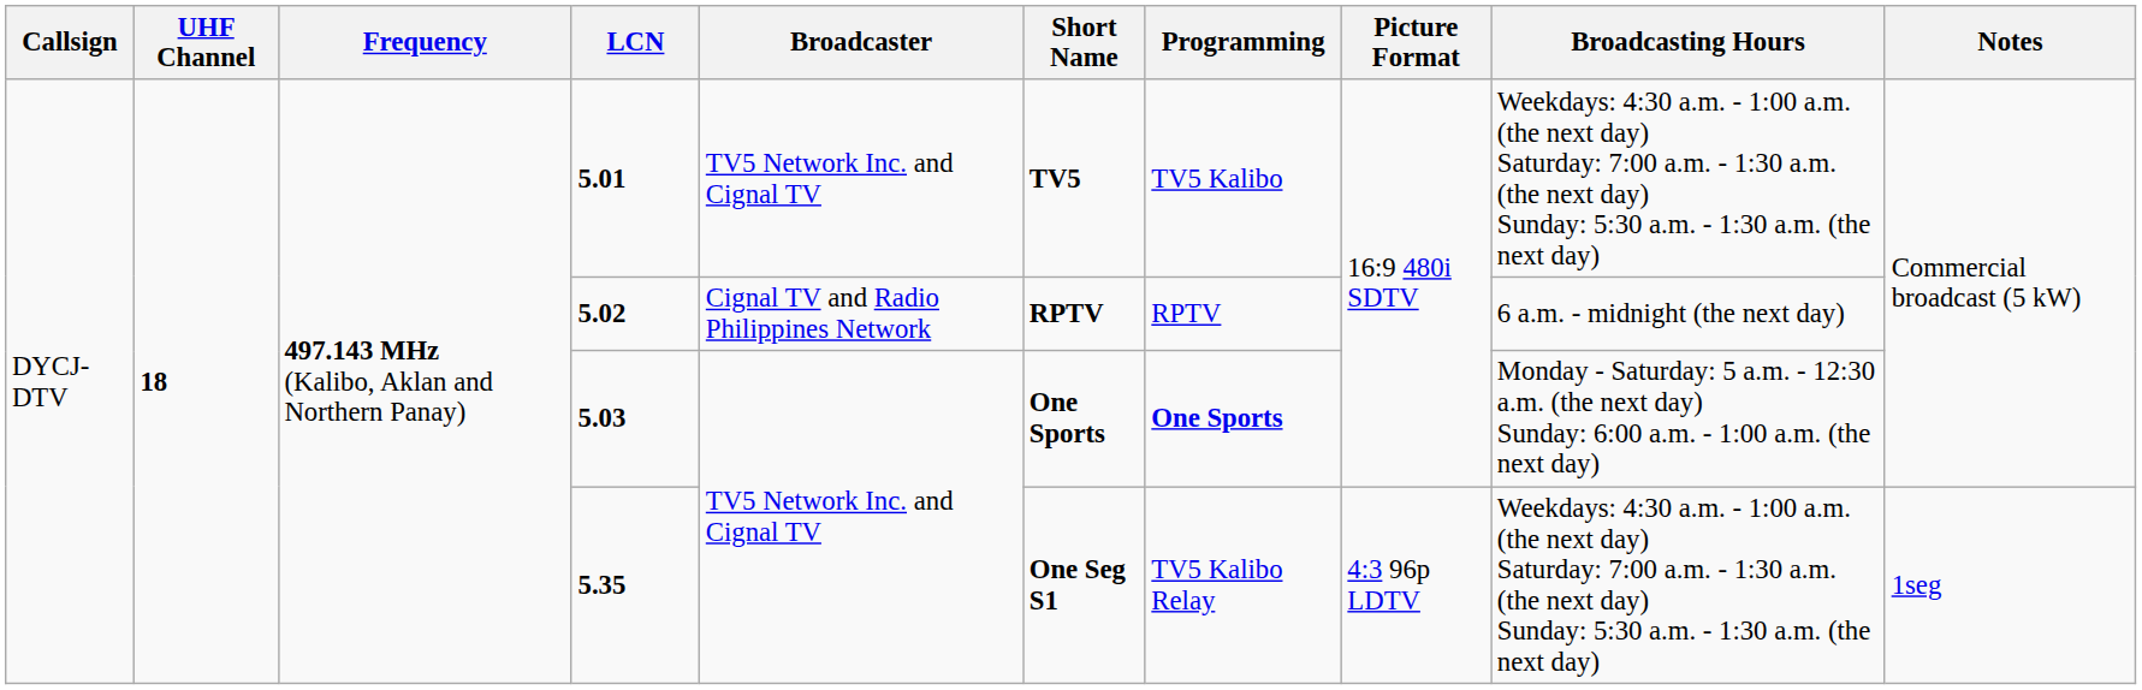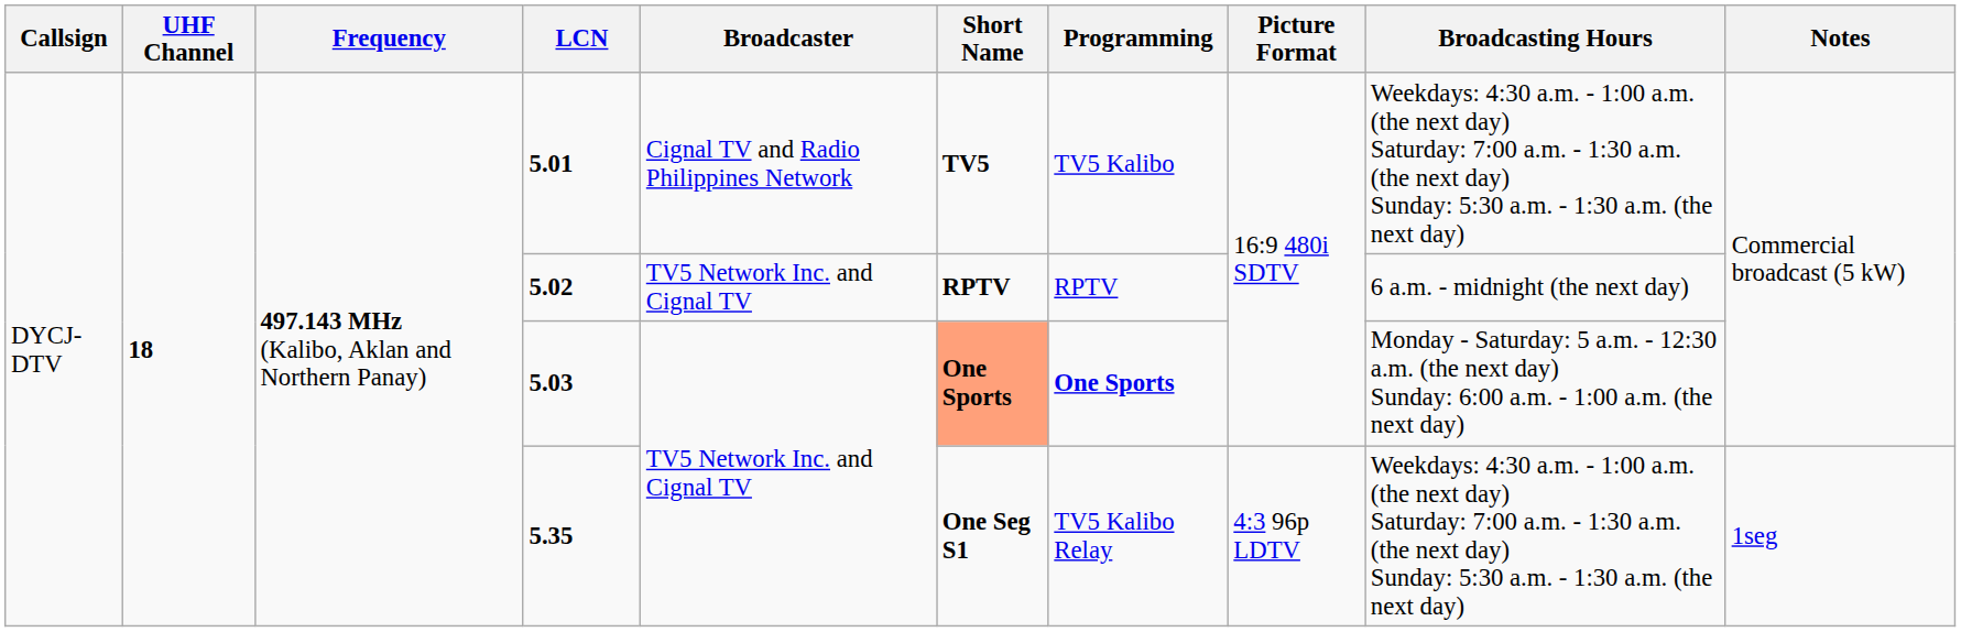5.01 | Broadcaster: TV5 Network Inc. and Cignal TV -> Cignal TV and Radio Philippines Network
5.02 | Broadcaster: Cignal TV and Radio Philippines Network -> TV5 Network Inc. and Cignal TV
5.03 | Short Name: no background -> lightsalmon background
